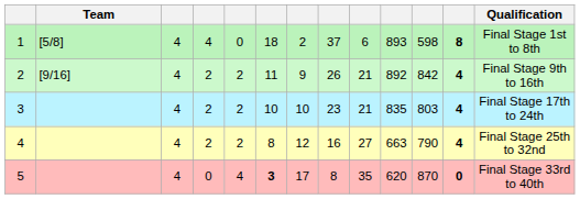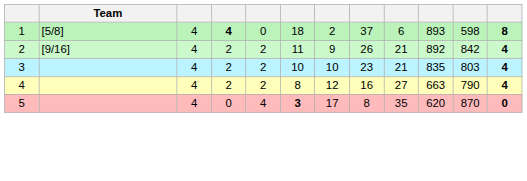- column: Qualification | Final Stage 1st to 8th | Final Stage 9th to 16th | Final Stage 17th to 24th | Final Stage 25th to 32nd | Final Stage 33rd to 40th
1 | column 4: normal -> bold
